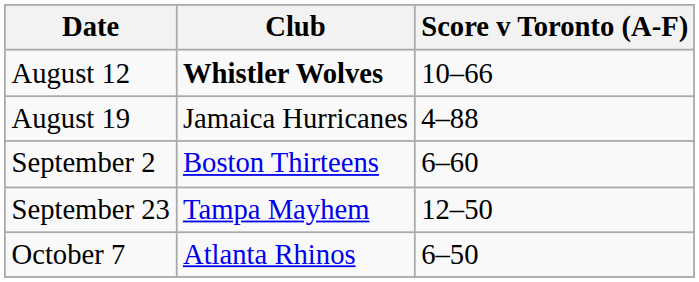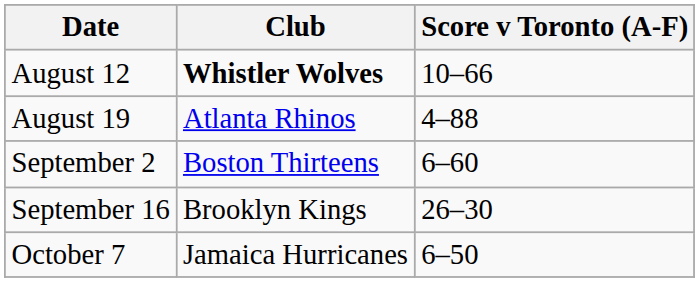August 19 | Club: Jamaica Hurricanes -> Atlanta Rhinos
+ row: September 16 | Brooklyn Kings | 26–30
- row: September 23 | Tampa Mayhem | 12–50
October 7 | Club: Atlanta Rhinos -> Jamaica Hurricanes
